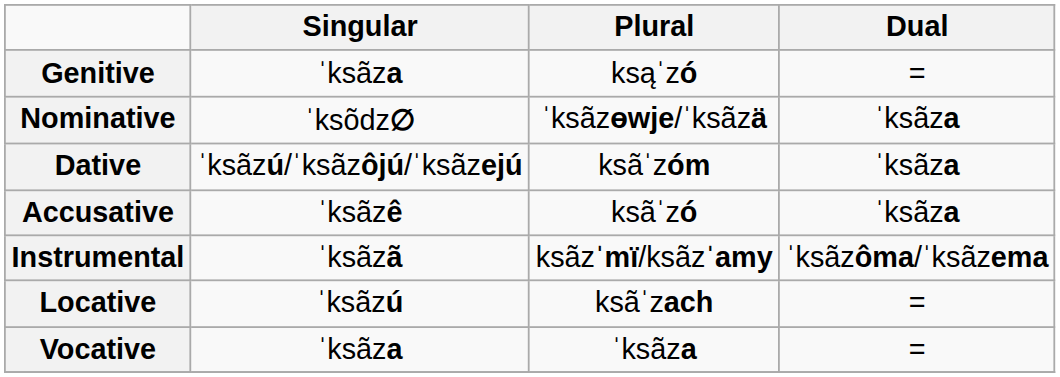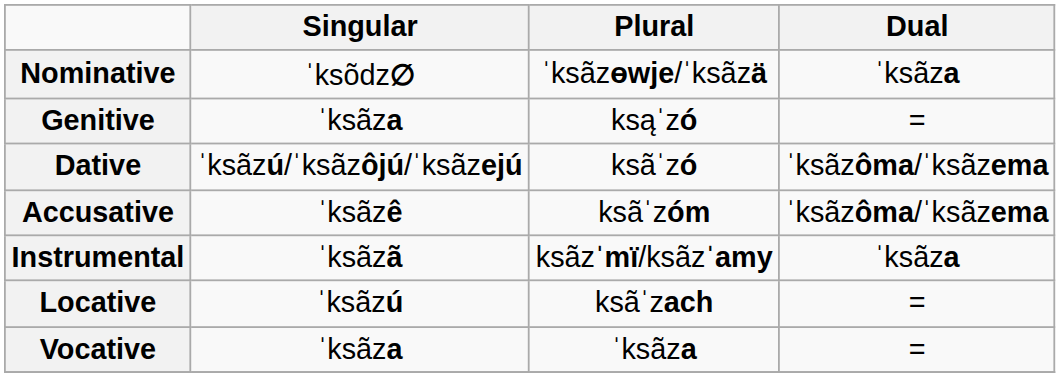rows swapped: Nominative <-> Genitive
Dative | Plural: ksãˈzóm -> ksãˈzó
Dative | Dual: ˈksãza -> ˈksãzôma/ˈksãzema
Accusative | Plural: ksãˈzó -> ksãˈzóm
Accusative | Dual: ˈksãza -> ˈksãzôma/ˈksãzema
Instrumental | Dual: ˈksãzôma/ˈksãzema -> ˈksãza
